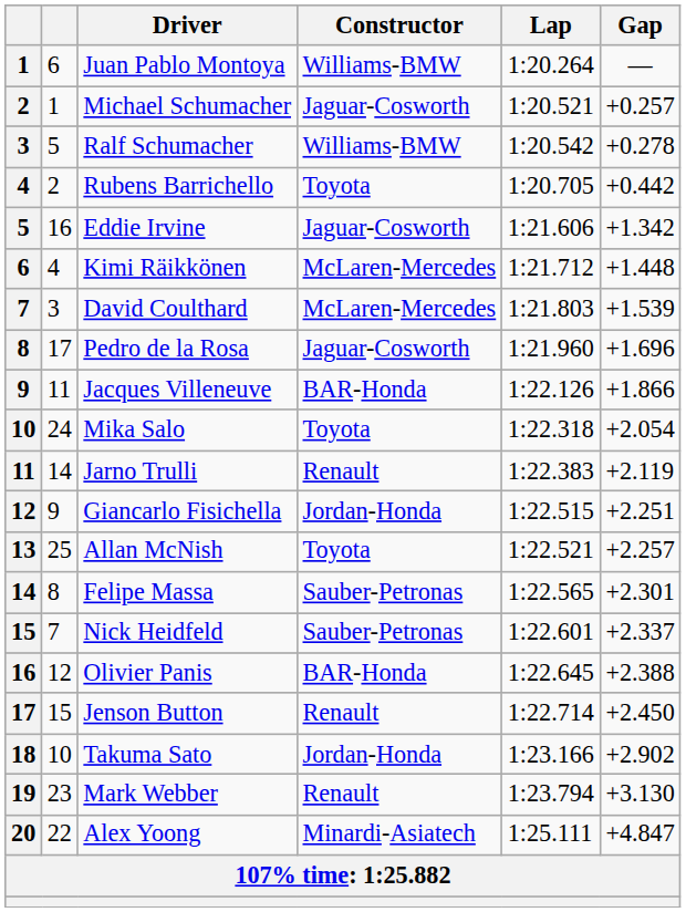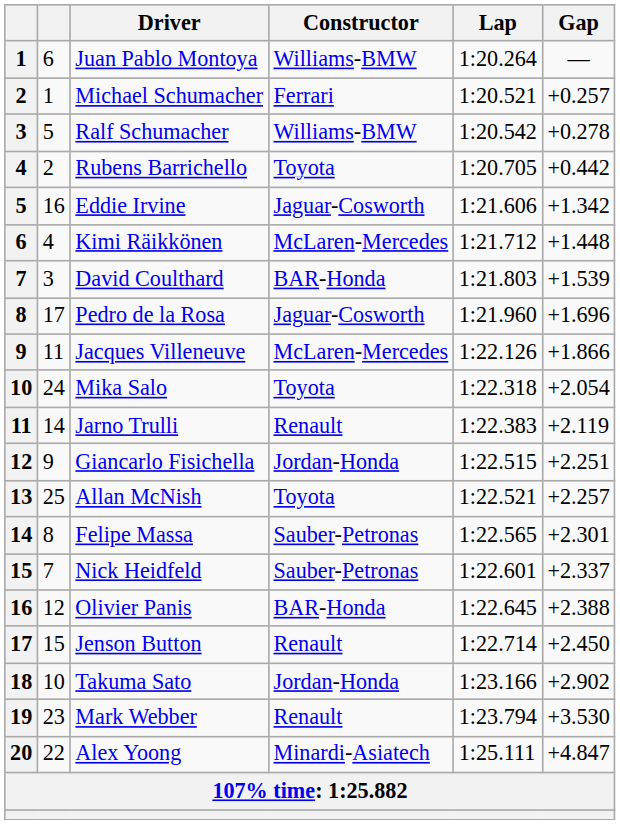Michael Schumacher | Constructor: Jaguar-Cosworth -> Ferrari
David Coulthard | Constructor: McLaren-Mercedes -> BAR-Honda
Jacques Villeneuve | Constructor: BAR-Honda -> McLaren-Mercedes
Mark Webber | Gap: +3.130 -> +3.530
